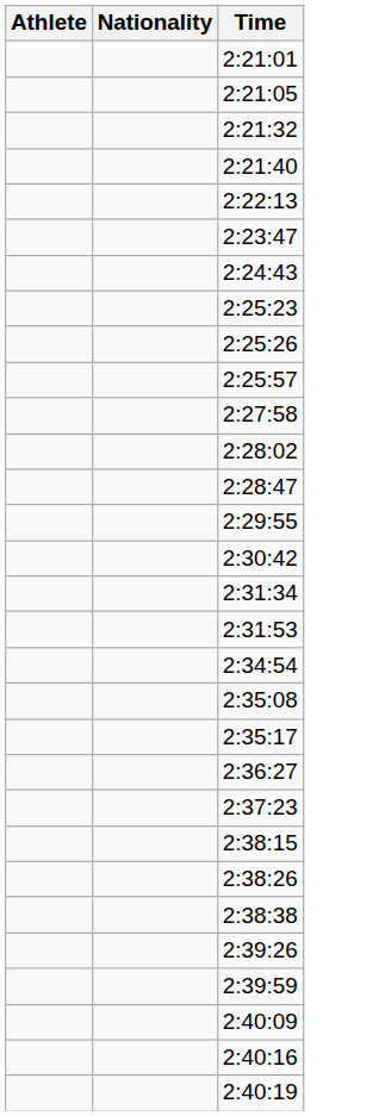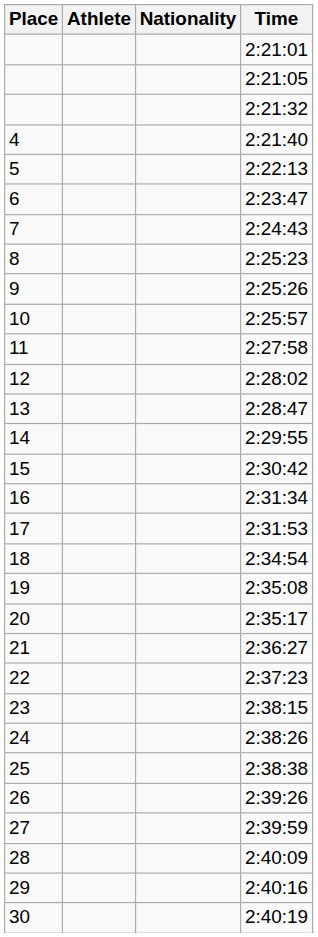+ column: Place | 4 | 5 | 6 | 7 | 8 | 9 | 10 | 11 | 12 | 13 | 14 | 15 | 16 | 17 | 18 | 19 | 20 | 21 | 22 | 23 | 24 | 25 | 26 | 27 | 28 | 29 | 30
